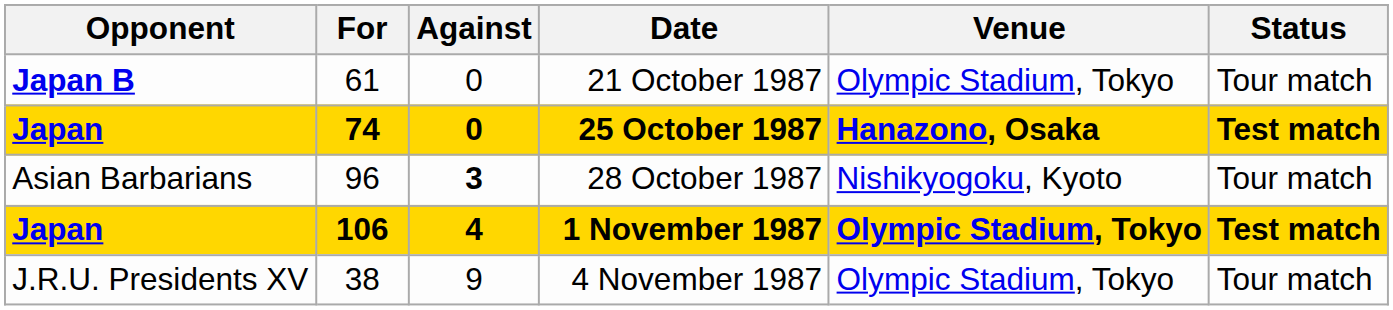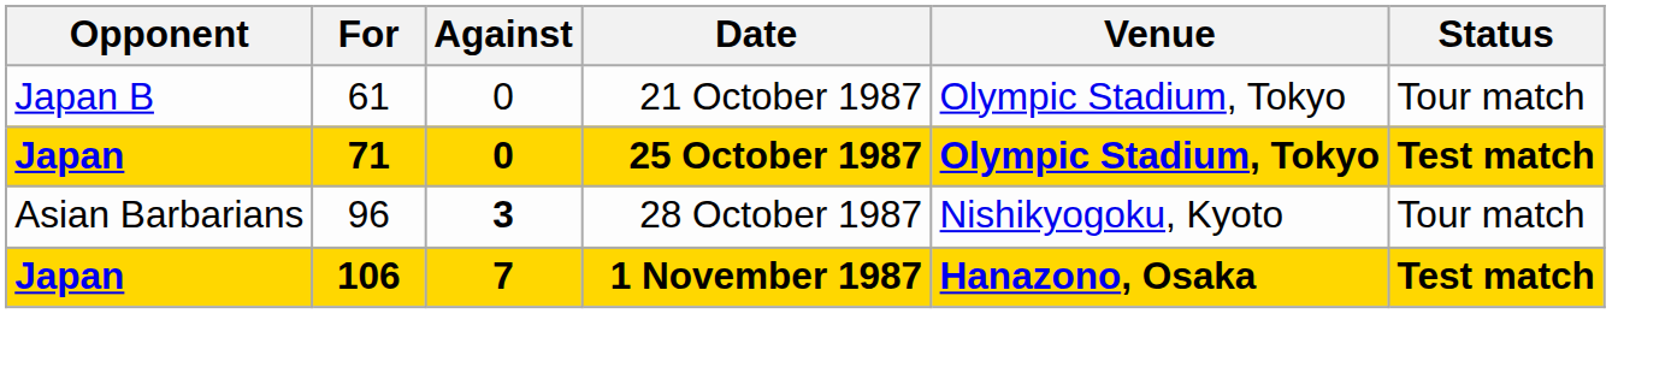21 October 1987 | Opponent: bold -> normal
25 October 1987 | For: 74 -> 71
25 October 1987 | Venue: Hanazono, Osaka -> Olympic Stadium, Tokyo
1 November 1987 | Against: 4 -> 7
1 November 1987 | Venue: Olympic Stadium, Tokyo -> Hanazono, Osaka
- row: J.R.U. Presidents XV | 38 | 9 | 4 November 1987 | Olympic Stadium, Tokyo | Tour match
